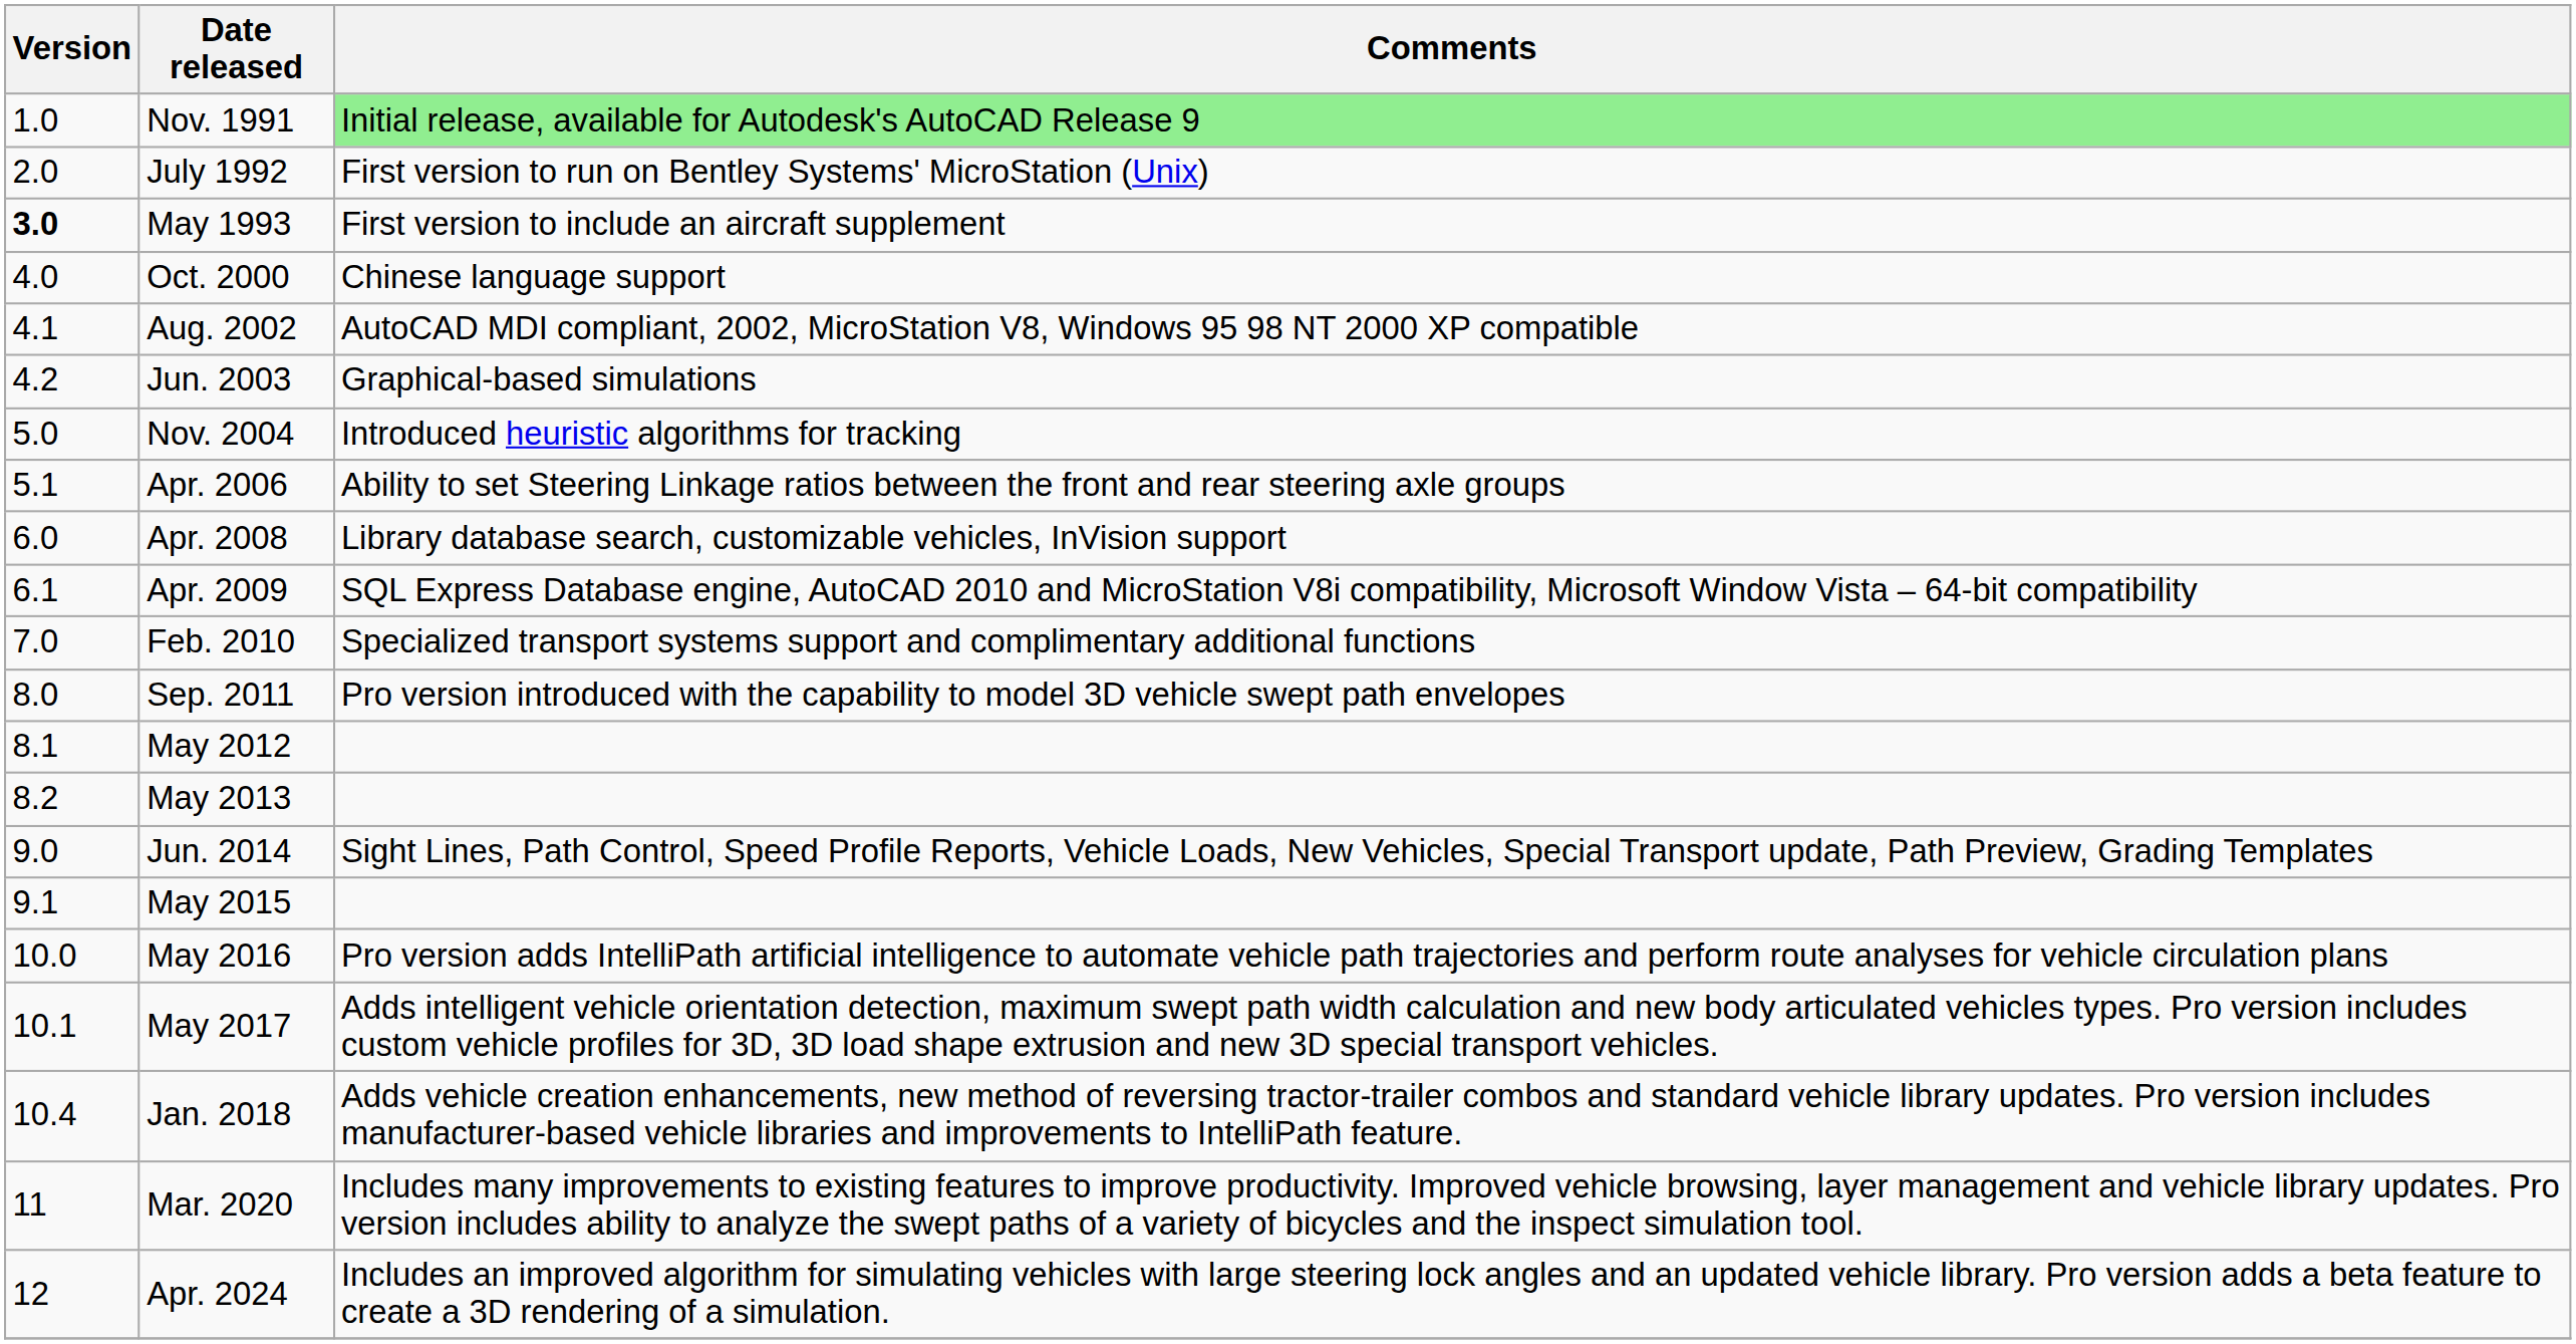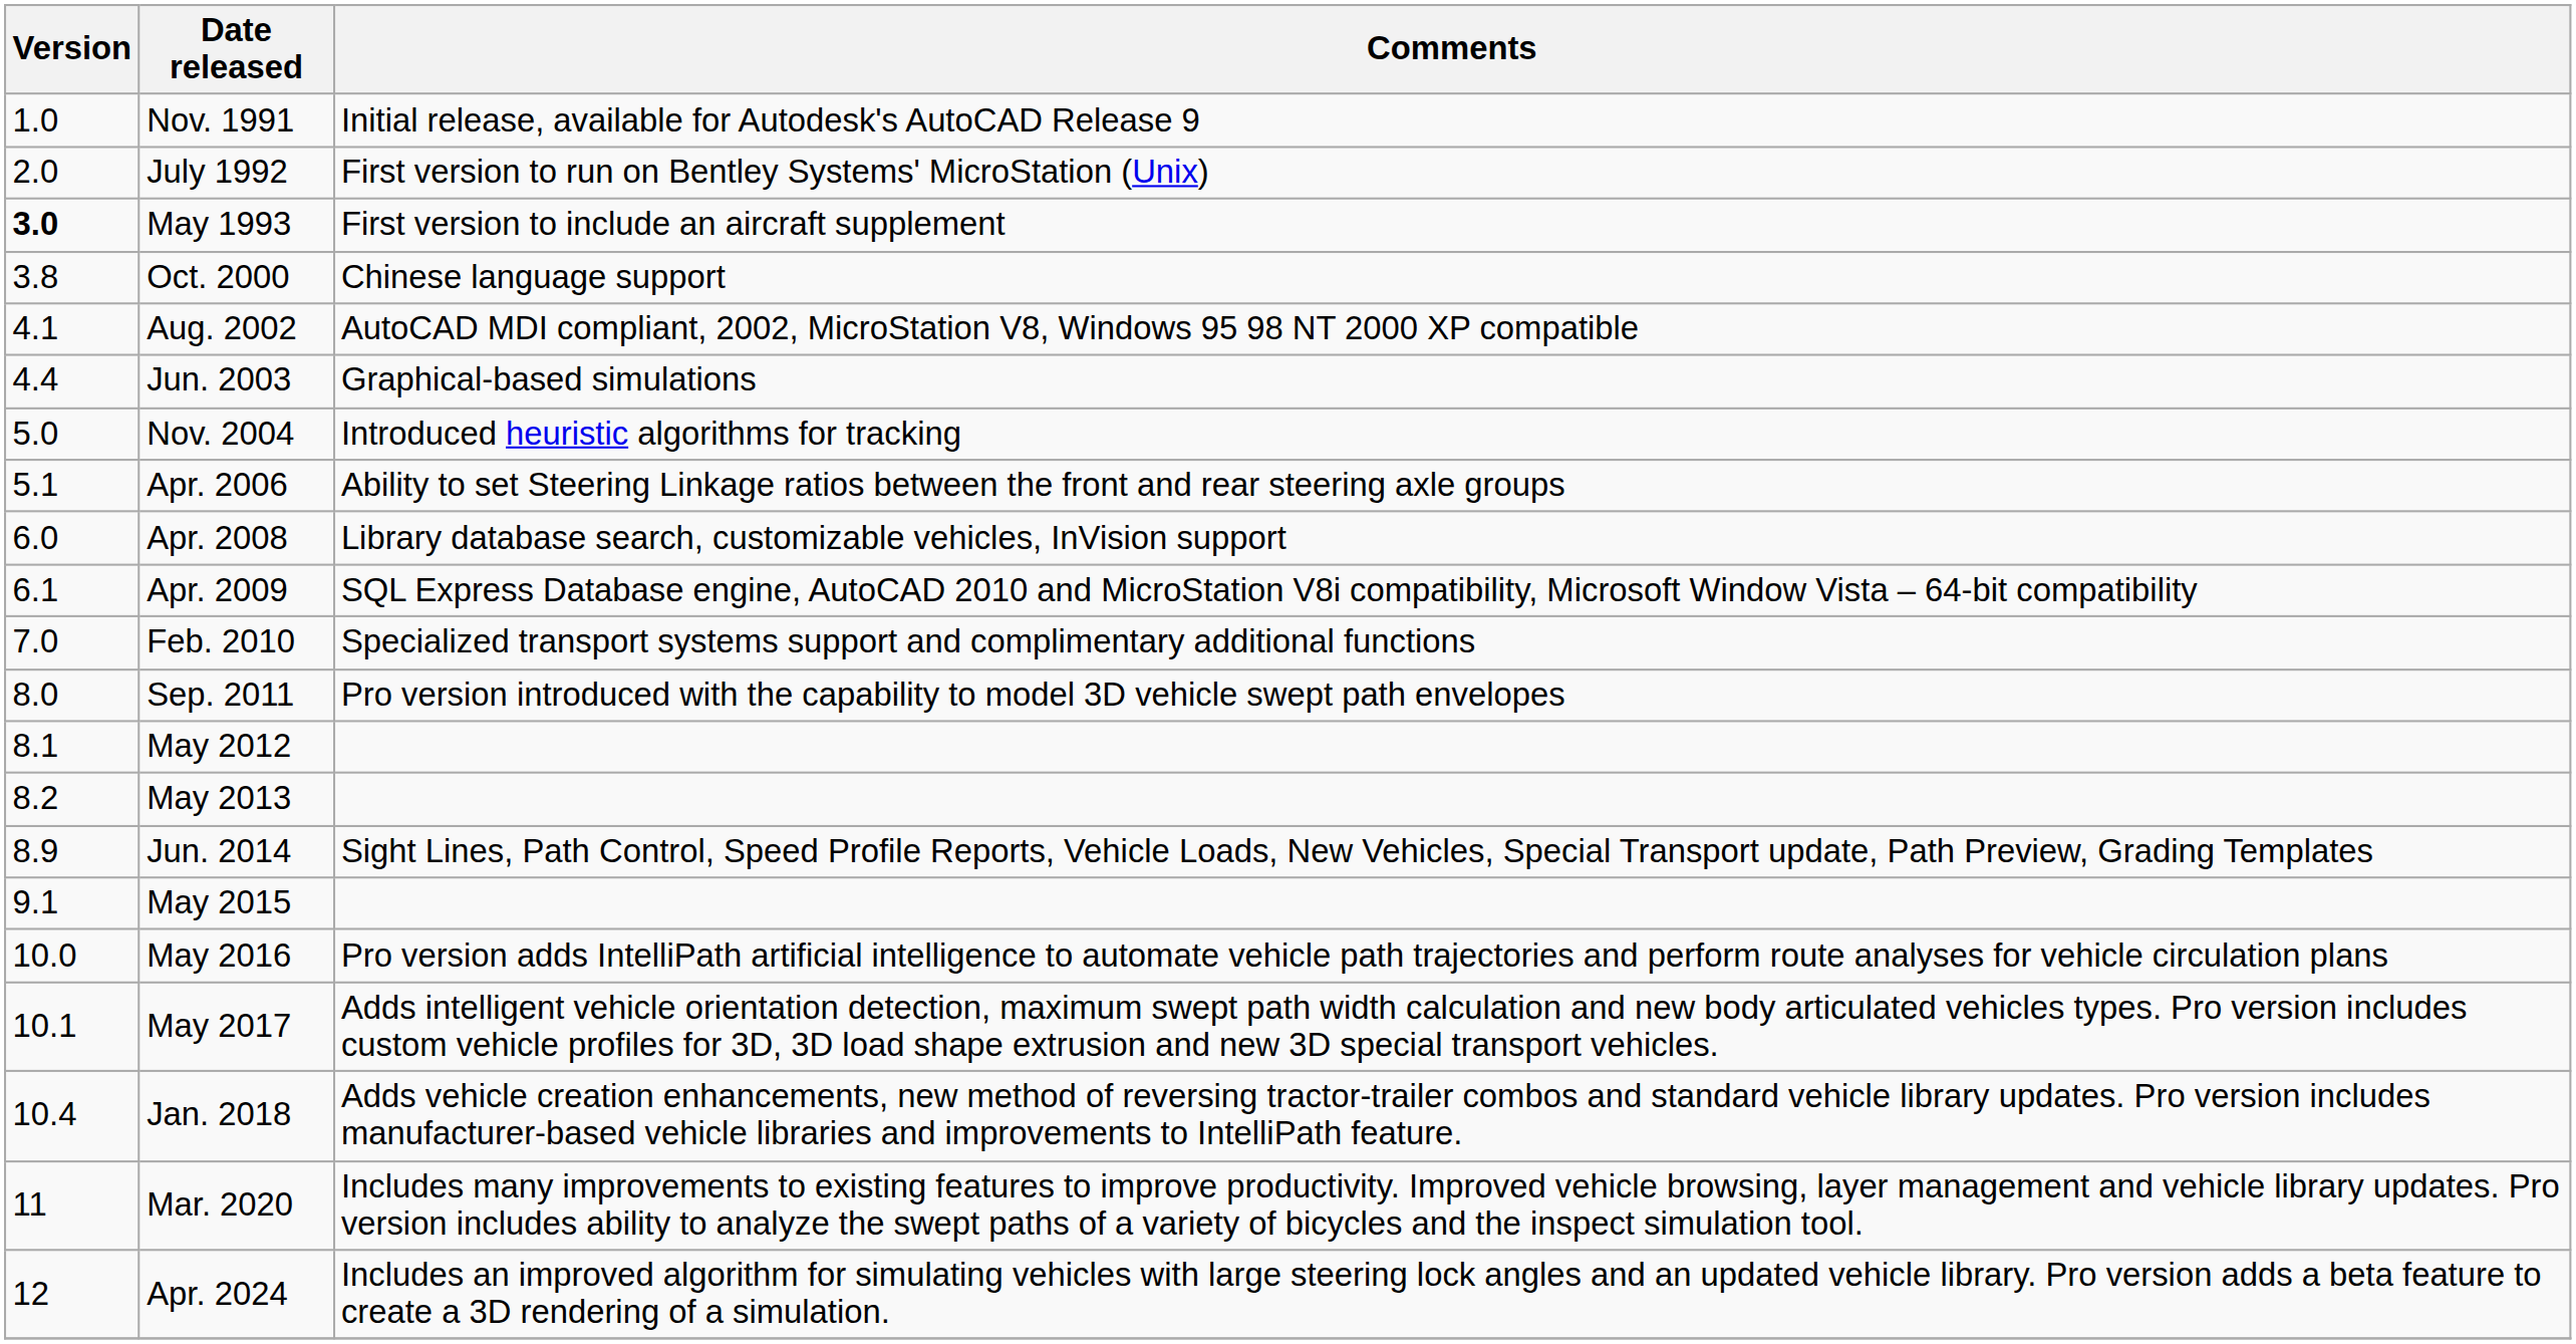Nov. 1991 | Comments: lightgreen background -> no background
Oct. 2000 | Version: 4.0 -> 3.8
Jun. 2003 | Version: 4.2 -> 4.4
Jun. 2014 | Version: 9.0 -> 8.9
